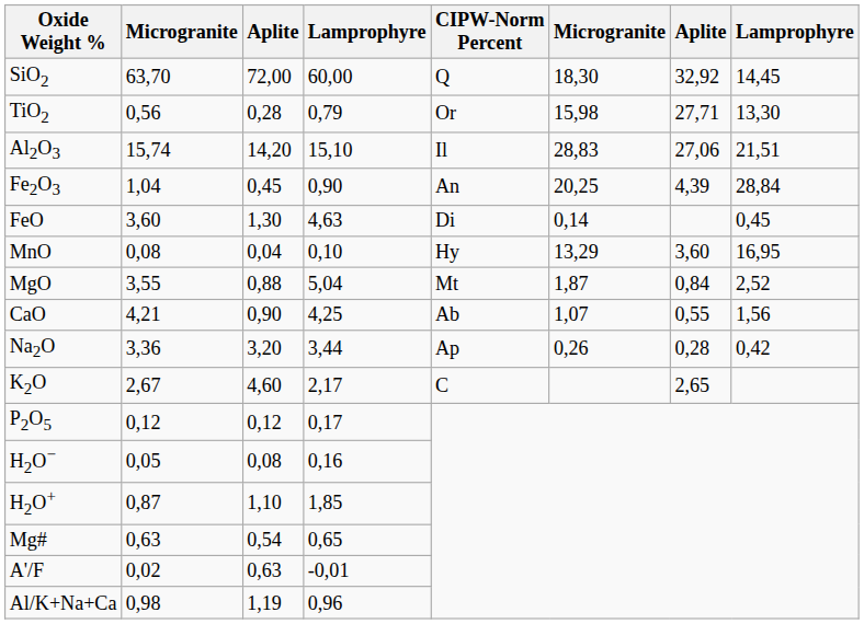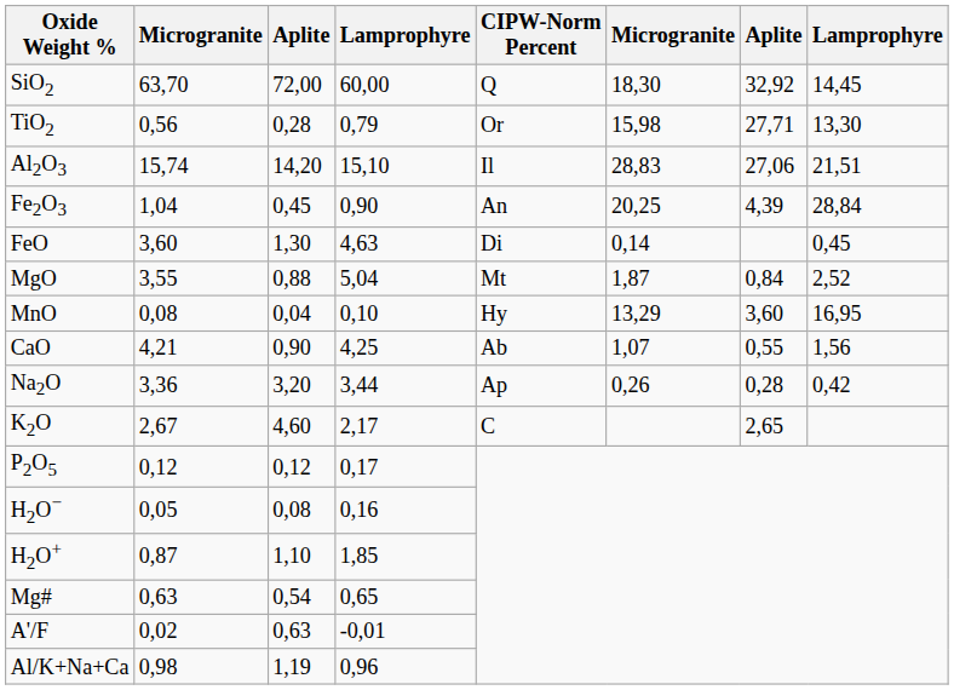rows swapped: MnO <-> MgO
